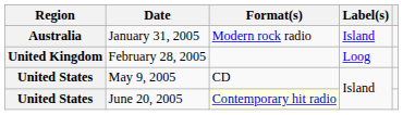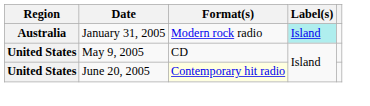January 31, 2005 | Label(s): no background -> paleturquoise background
- row: United Kingdom | February 28, 2005 | Loog
